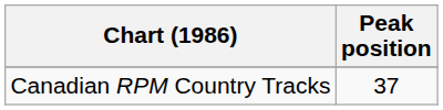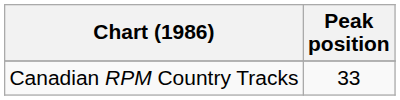Canadian RPM Country Tracks | Peak position: 37 -> 33
